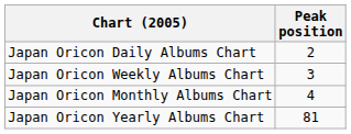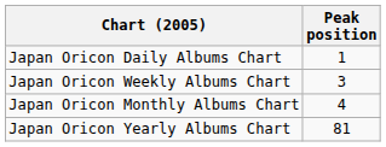Japan Oricon Daily Albums Chart | Peak position: 2 -> 1
